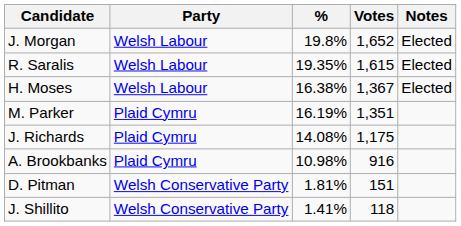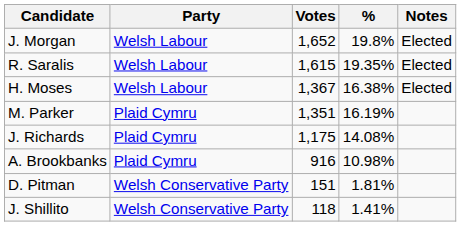columns swapped: Votes <-> %
